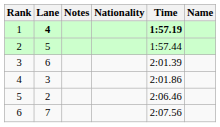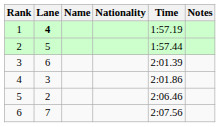columns swapped: Name <-> Notes
1 | Time: bold -> normal
